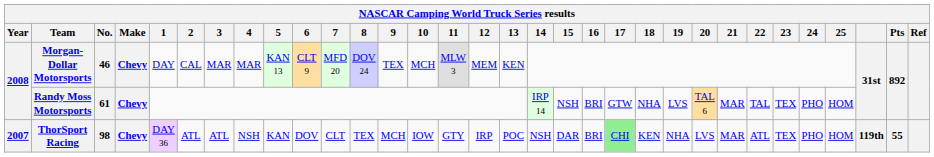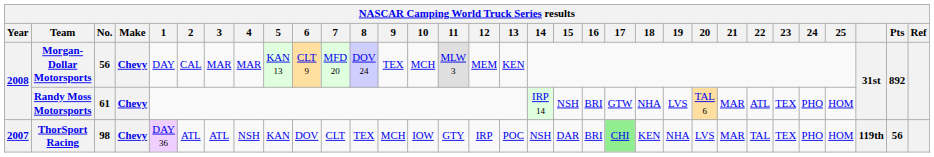Morgan-Dollar Motorsports | No.: 46 -> 56
Randy Moss Motorsports | 22: TAL -> ATL
ThorSport Racing | 22: ATL -> TAL
ThorSport Racing | Pts: 55 -> 56
